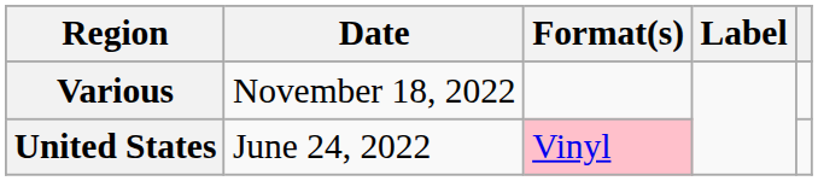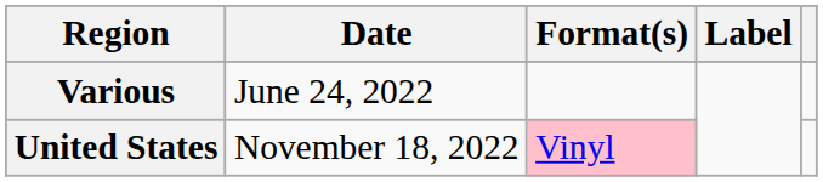Various | Date: November 18, 2022 -> June 24, 2022
United States | Date: June 24, 2022 -> November 18, 2022
